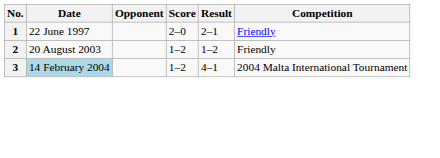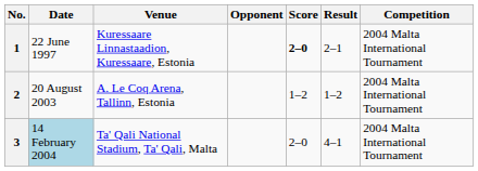+ column: Venue | Kuressaare Linnastaadion, Kuressaare, Estonia | A. Le Coq Arena, Tallinn, Estonia | Ta' Qali National Stadium, Ta' Qali, Malta
1 | Score: normal -> bold
1 | Competition: Friendly -> 2004 Malta International Tournament
2 | Competition: Friendly -> 2004 Malta International Tournament
3 | Score: 1–2 -> 2–0
